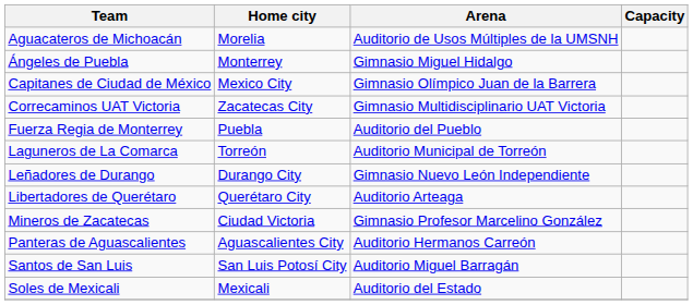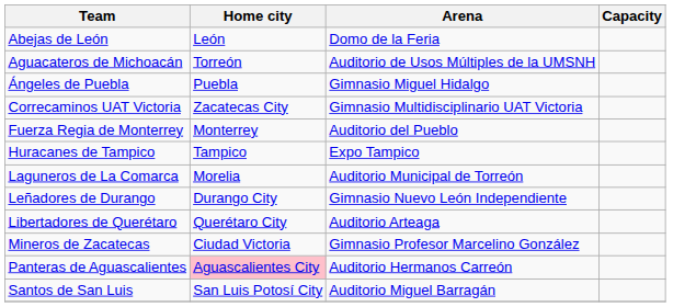+ row: Abejas de León | León | Domo de la Feria
Aguacateros de Michoacán | Home city: Morelia -> Torreón
Ángeles de Puebla | Home city: Monterrey -> Puebla
- row: Capitanes de Ciudad de México | Mexico City | Gimnasio Olímpico Juan de la Barrera
Fuerza Regia de Monterrey | Home city: Puebla -> Monterrey
+ row: Huracanes de Tampico | Tampico | Expo Tampico
Laguneros de La Comarca | Home city: Torreón -> Morelia
Panteras de Aguascalientes | Home city: no background -> pink background
- row: Soles de Mexicali | Mexicali | Auditorio del Estado
